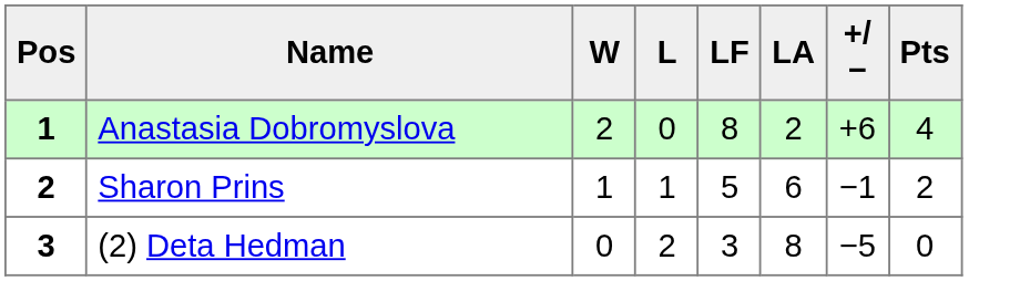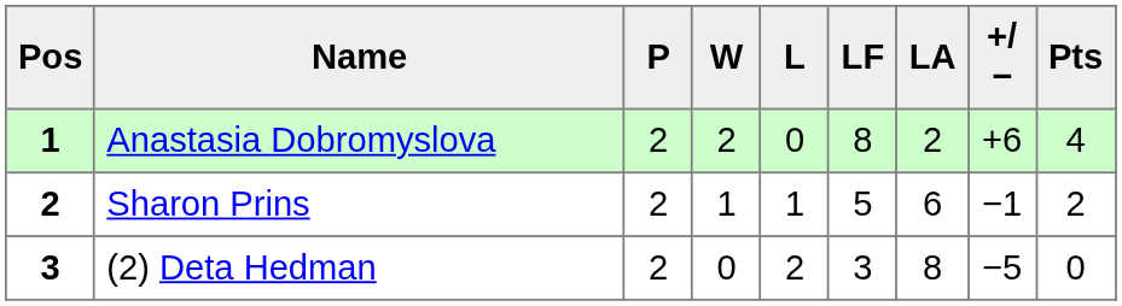+ column: P | 2 | 2 | 2
